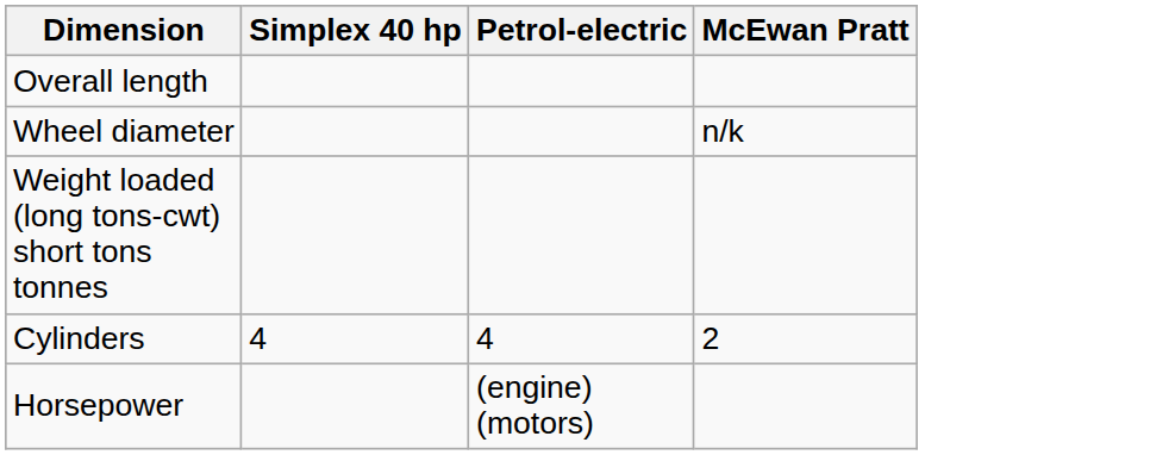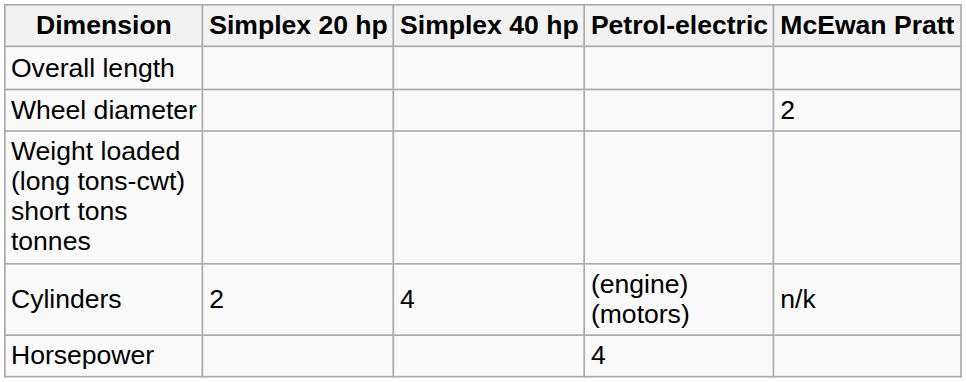+ column: Simplex 20 hp | 2
Wheel diameter | McEwan Pratt: n/k -> 2
Cylinders | Petrol-electric: 4 -> (engine) (motors)
Cylinders | McEwan Pratt: 2 -> n/k
Horsepower | Petrol-electric: (engine) (motors) -> 4
